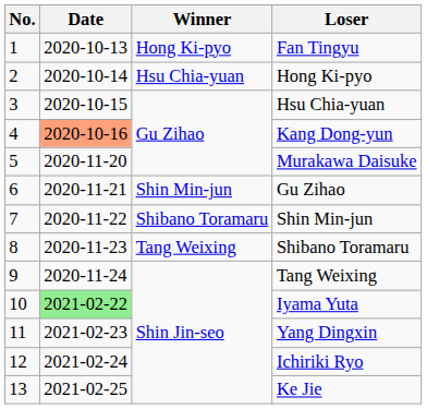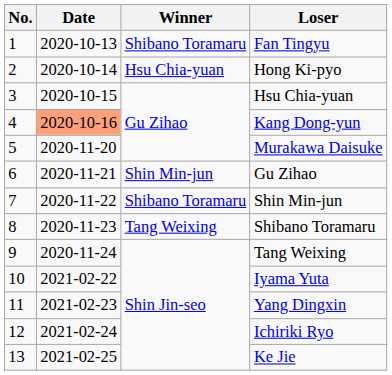Fan Tingyu | Winner: Hong Ki-pyo -> Shibano Toramaru
Iyama Yuta | Date: lightgreen background -> no background
